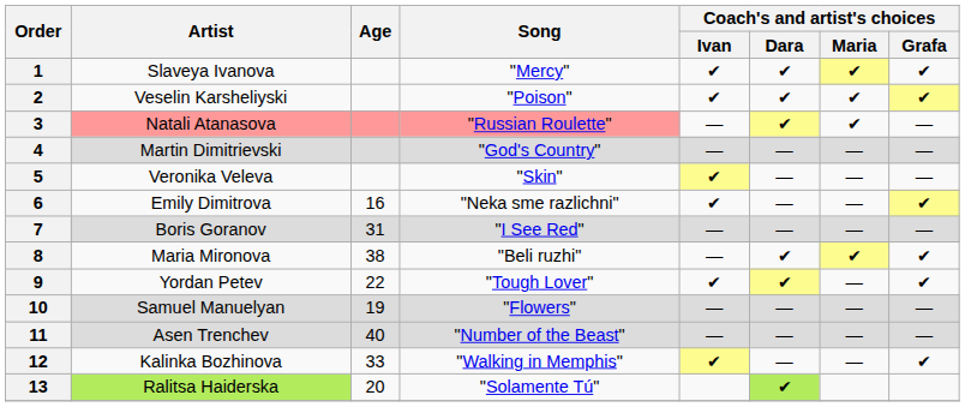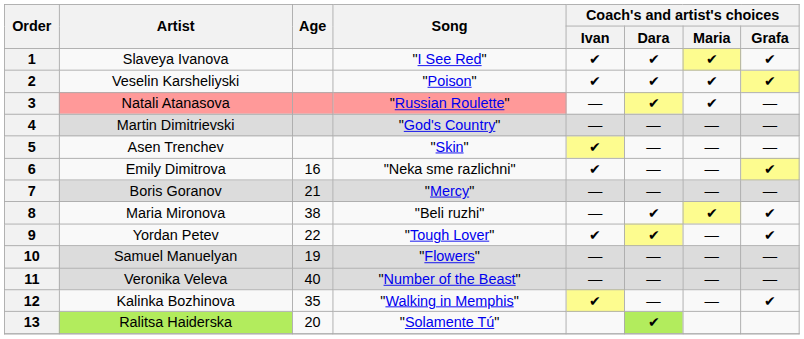1 | Song: "Mercy" -> "I See Red"
5 | Artist: Veronika Veleva -> Asen Trenchev
7 | Age: 31 -> 21
7 | Song: "I See Red" -> "Mercy"
11 | Artist: Asen Trenchev -> Veronika Veleva
12 | Age: 33 -> 35
